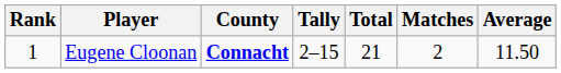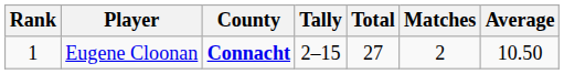Eugene Cloonan | Total: 21 -> 27
Eugene Cloonan | Average: 11.50 -> 10.50
